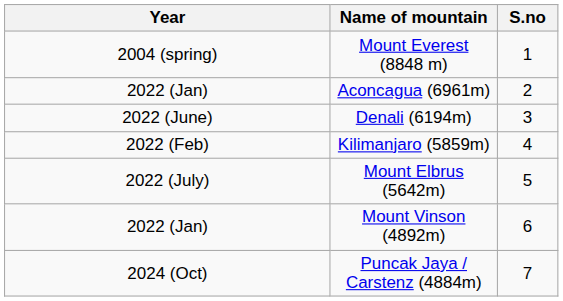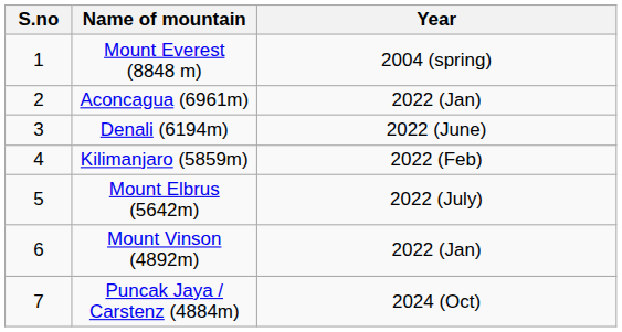columns swapped: S.no <-> Year
